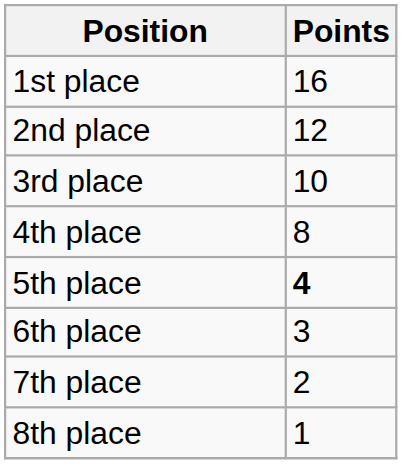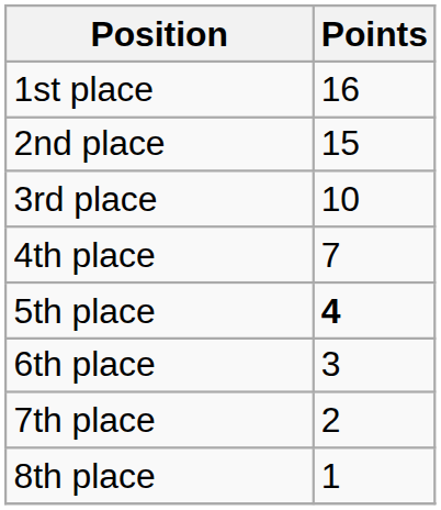2nd place | Points: 12 -> 15
4th place | Points: 8 -> 7
